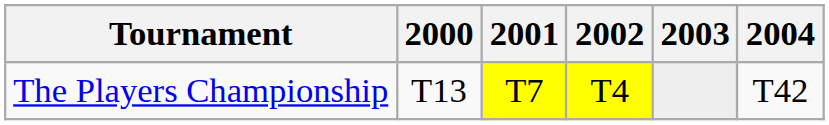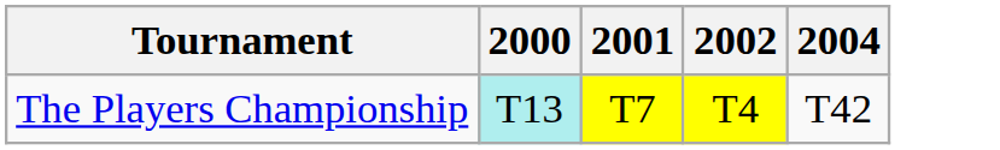- column: 2003
The Players Championship | 2000: no background -> paleturquoise background
